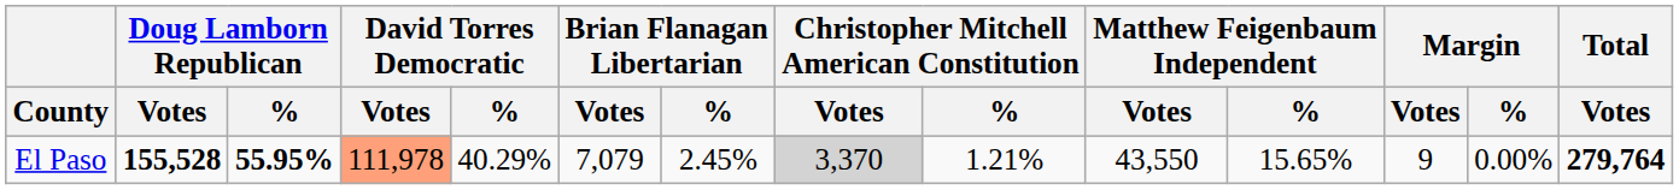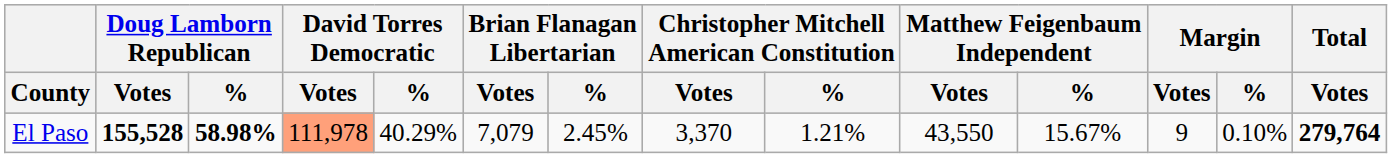El Paso | Doug Lamborn Republican / %: 55.95% -> 58.98%
El Paso | Christopher Mitchell American Constitution / Votes: lightgrey background -> no background
El Paso | Matthew Feigenbaum Independent / %: 15.65% -> 15.67%
El Paso | Margin / %: 0.00% -> 0.10%
